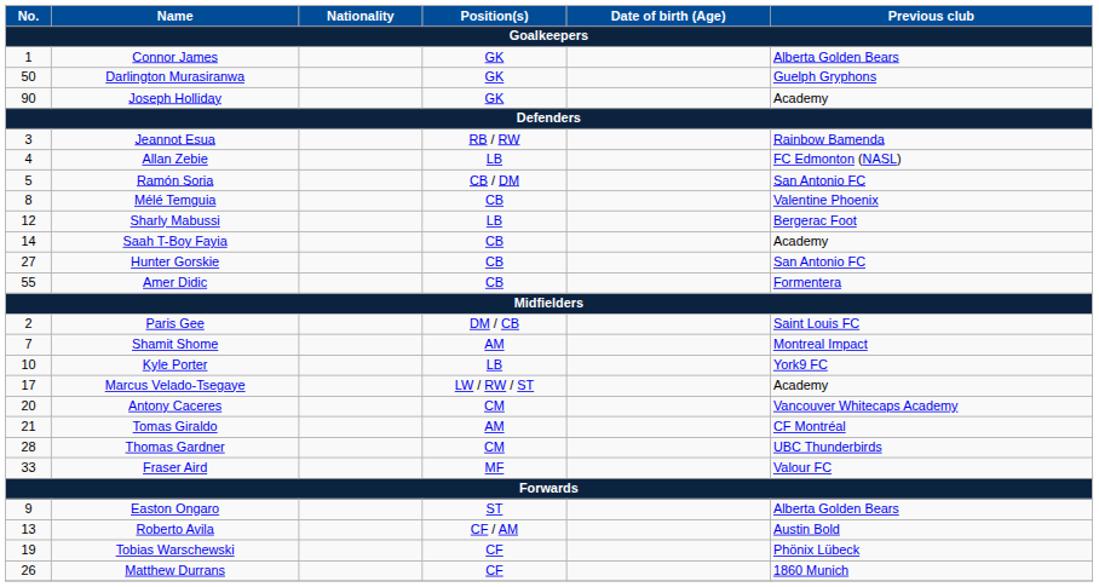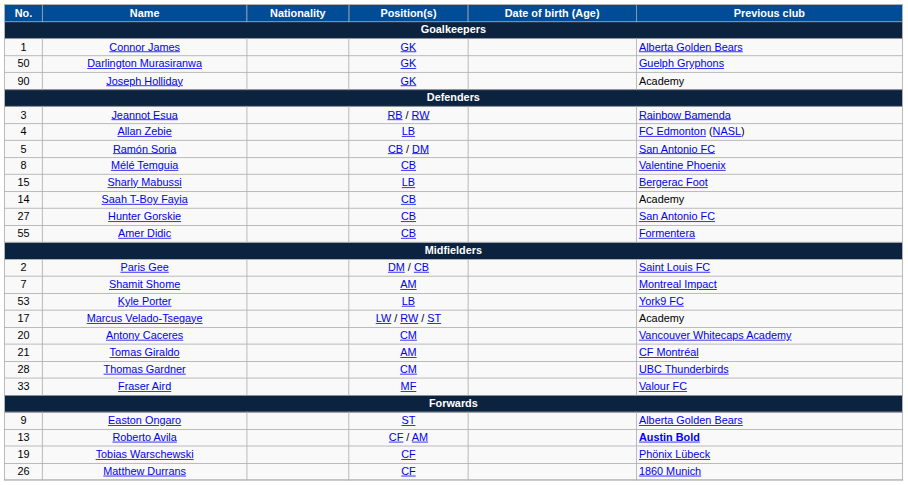Sharly Mabussi | No.: 12 -> 15
Kyle Porter | No.: 10 -> 53
Roberto Avila | Previous club: normal -> bold
